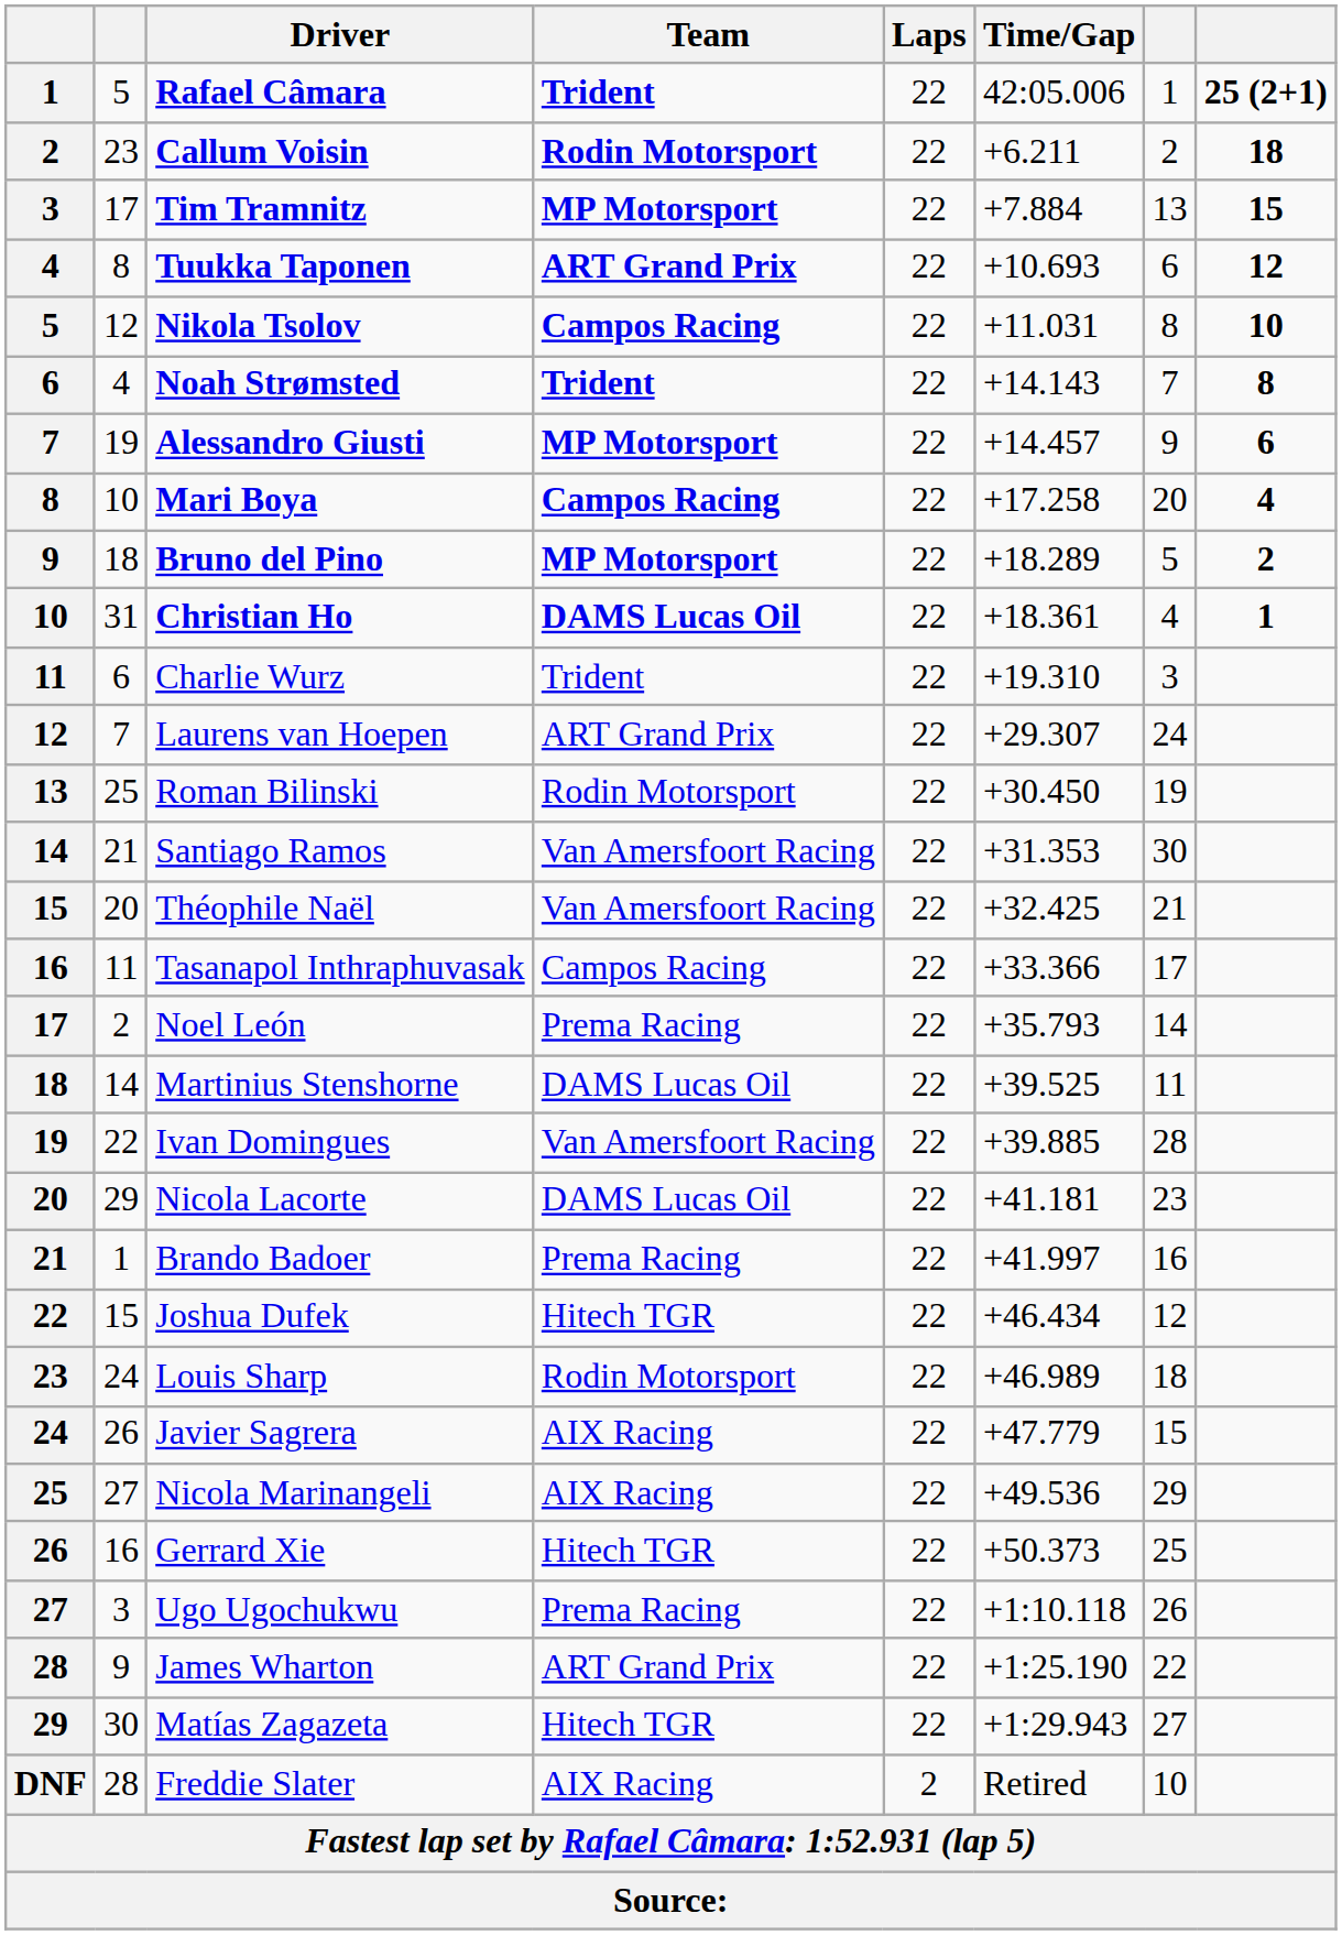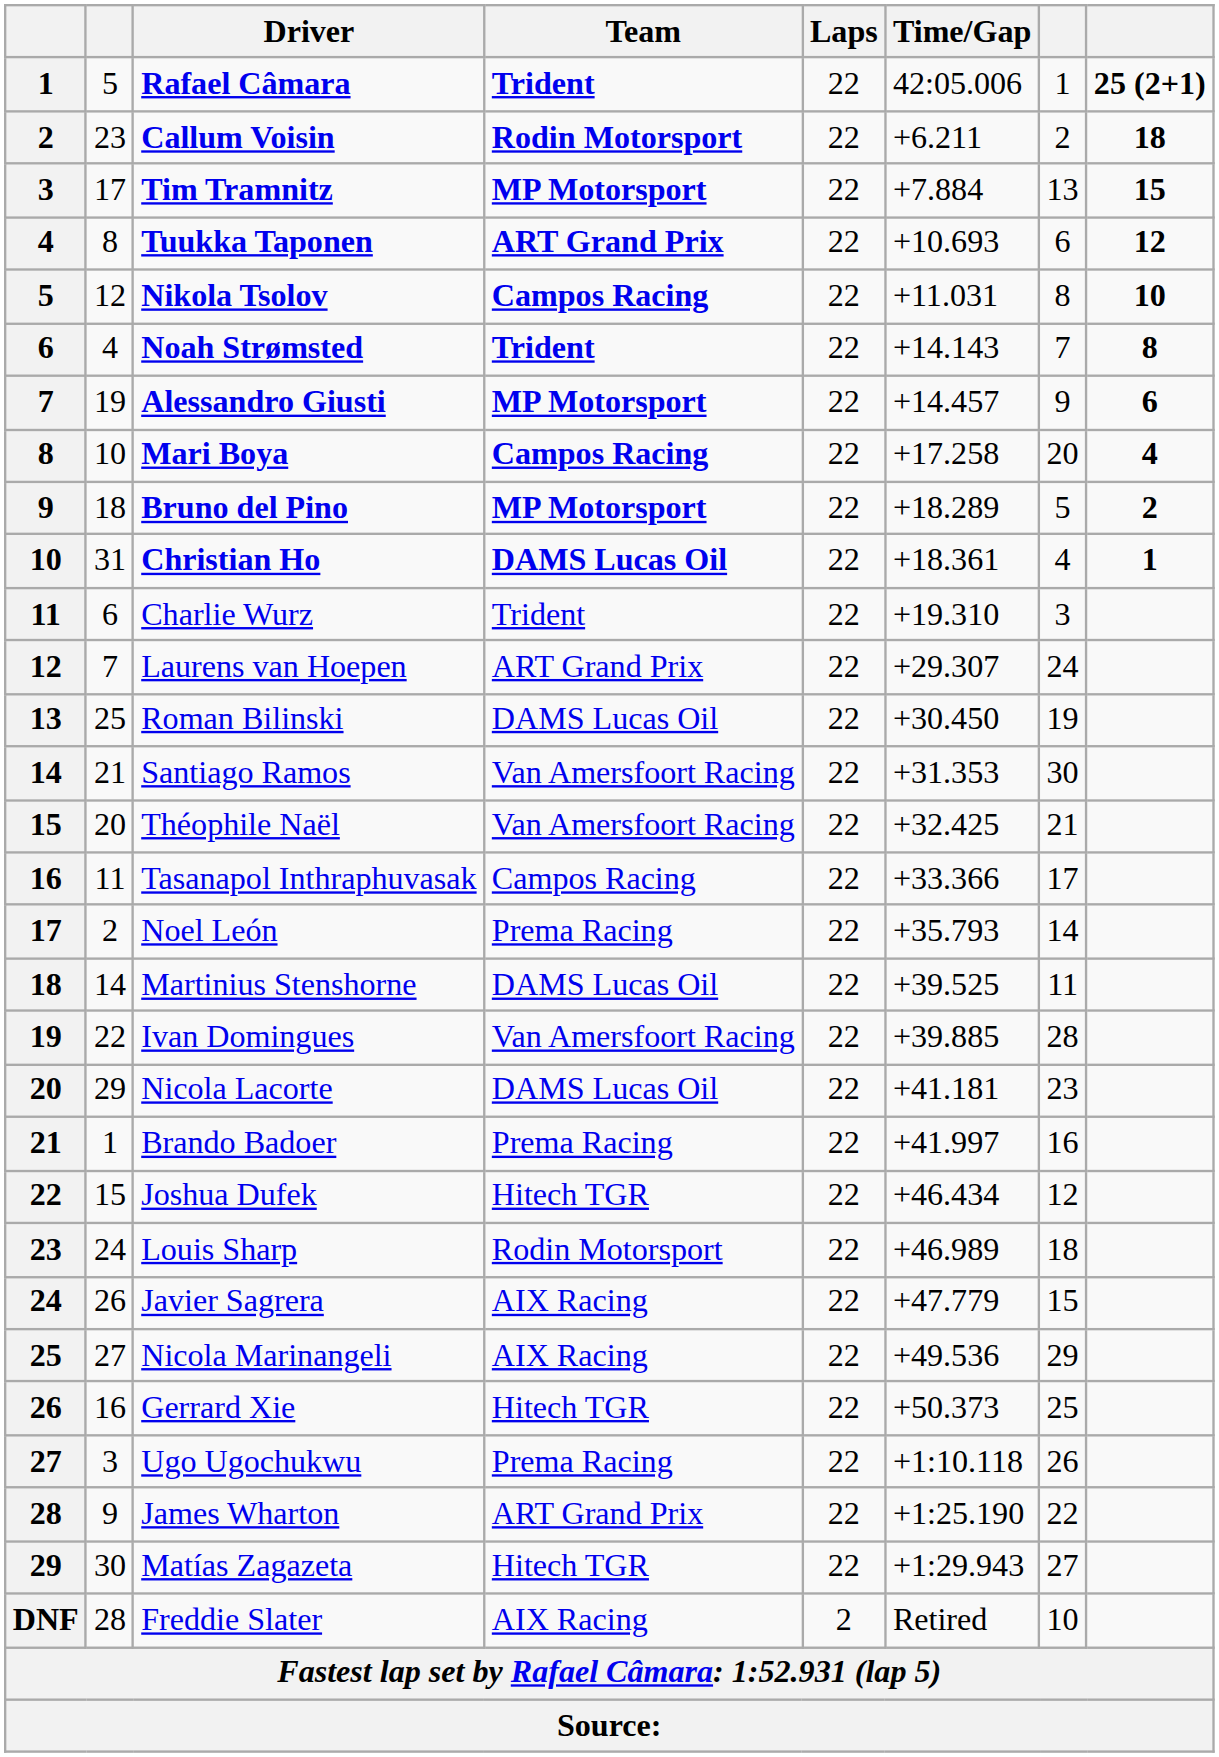Roman Bilinski | Team: Rodin Motorsport -> DAMS Lucas Oil
